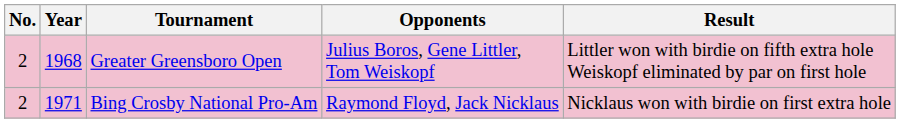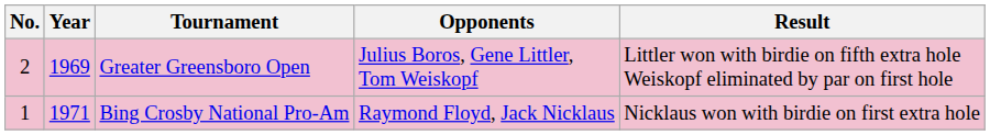Greater Greensboro Open | Year: 1968 -> 1969
Bing Crosby National Pro-Am | No.: 2 -> 1
